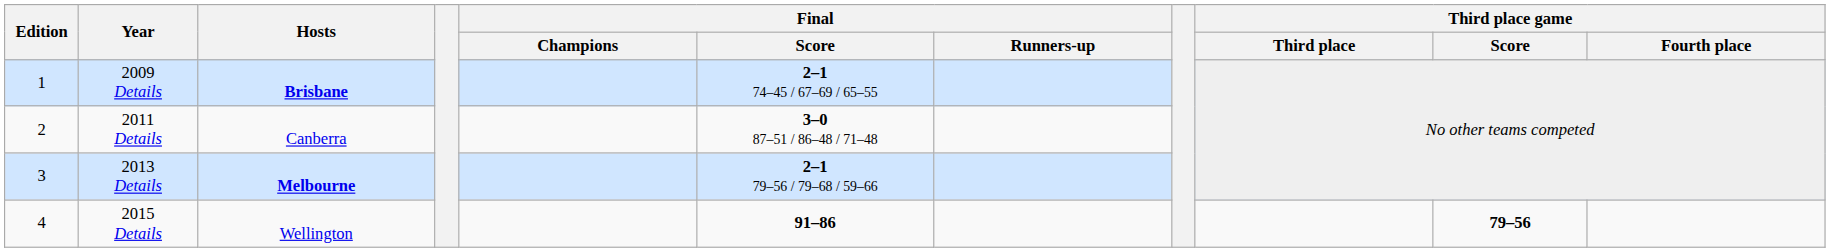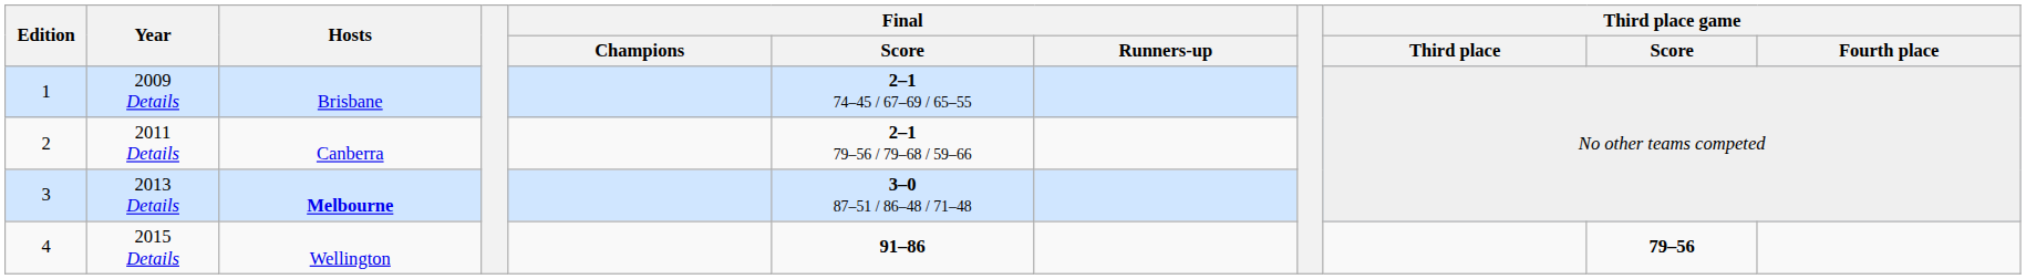2009 Details | Hosts: bold -> normal
2011 Details | Final / Score: 3–0 87–51 / 86–48 / 71–48 -> 2–1 79–56 / 79–68 / 59–66
2013 Details | Final / Score: 2–1 79–56 / 79–68 / 59–66 -> 3–0 87–51 / 86–48 / 71–48
